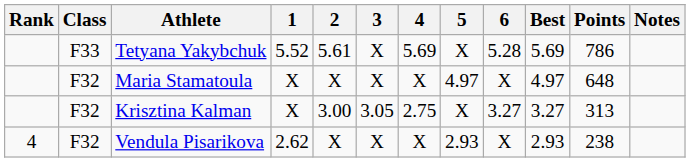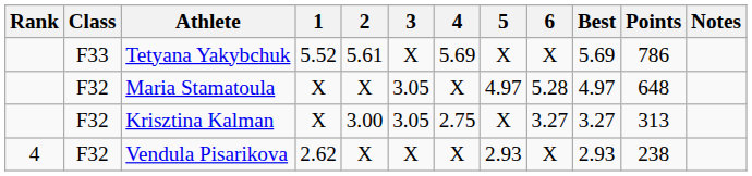Tetyana Yakybchuk | 6: 5.28 -> X
Maria Stamatoula | 3: X -> 3.05
Maria Stamatoula | 6: X -> 5.28
